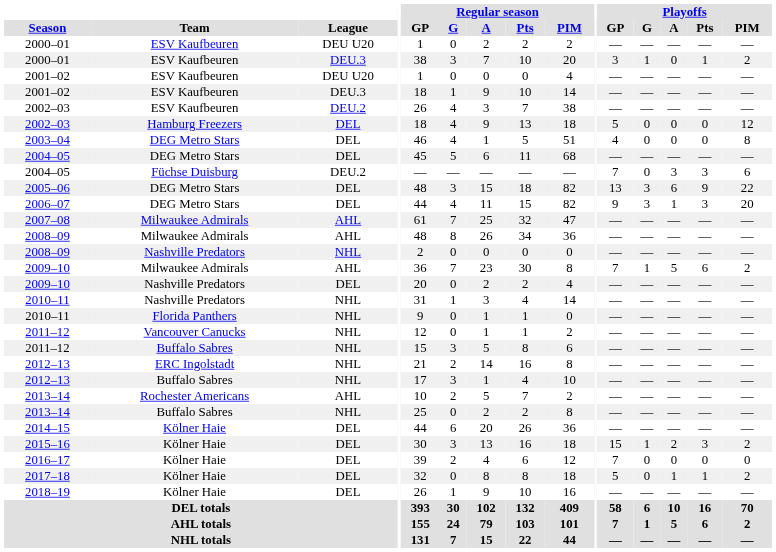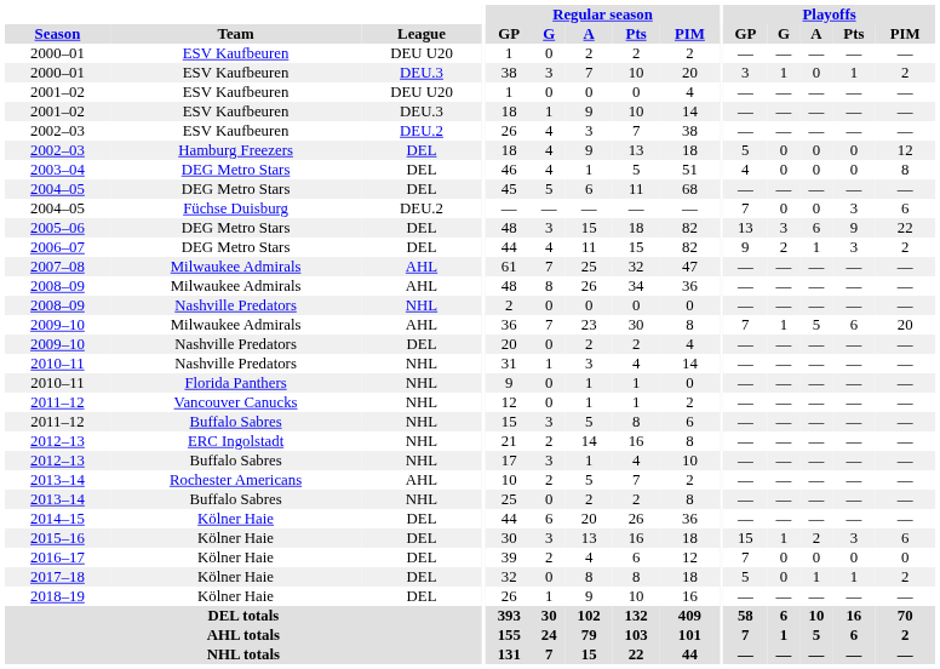2004–05 / Füchse Duisburg | Playoffs / A: 3 -> 0
2006–07 | Playoffs / G: 3 -> 2
2006–07 | Playoffs / PIM: 20 -> 2
2009–10 / Milwaukee Admirals | Playoffs / PIM: 2 -> 20
2015–16 | Playoffs / PIM: 2 -> 6
